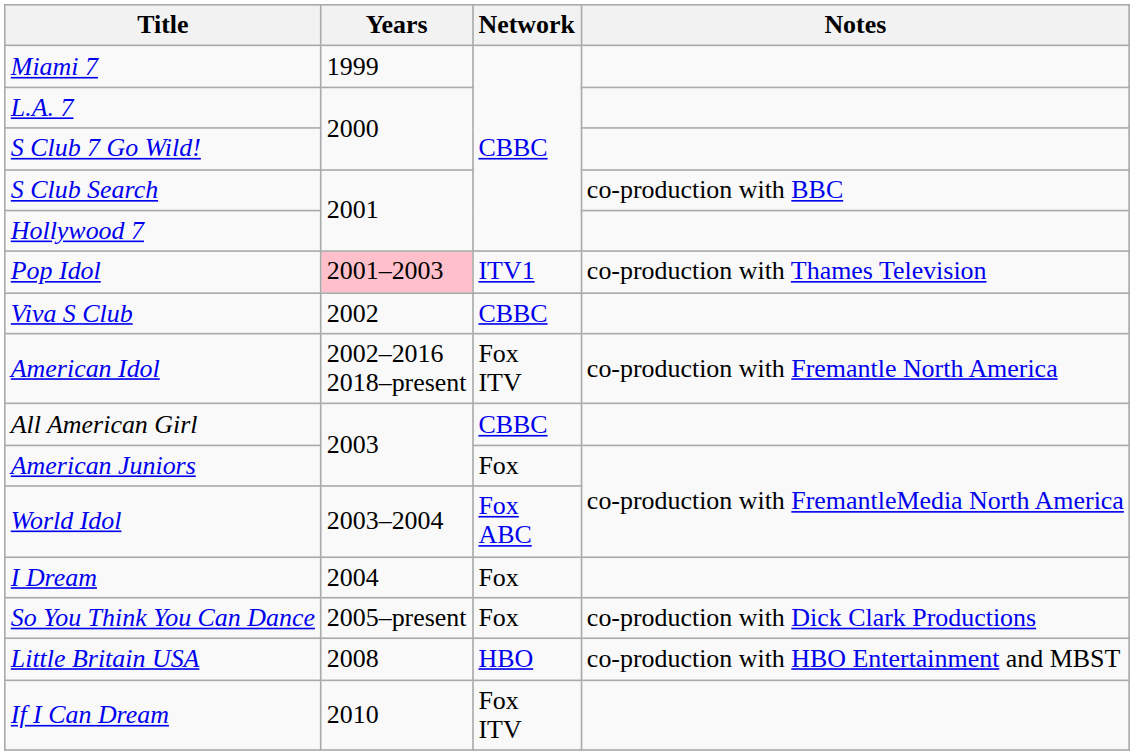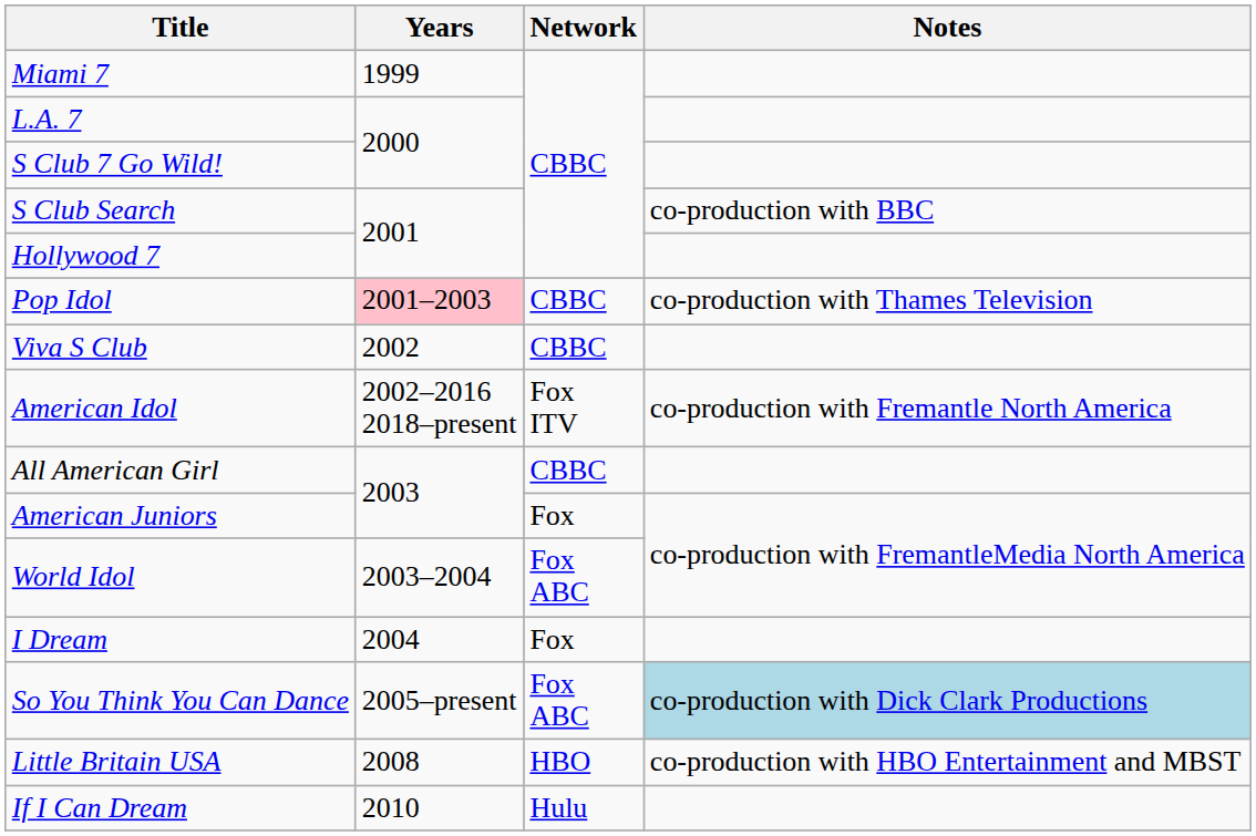Pop Idol | Network: ITV1 -> CBBC
So You Think You Can Dance | Network: Fox -> Fox ABC
So You Think You Can Dance | Notes: no background -> lightblue background
If I Can Dream | Network: Fox ITV -> Hulu
